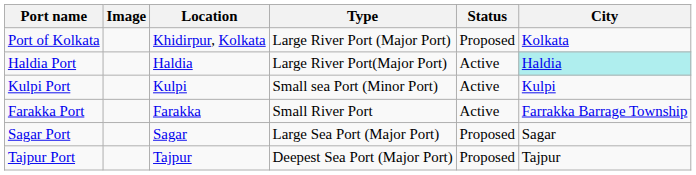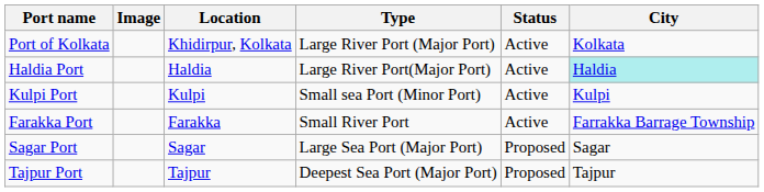Port of Kolkata | Status: Proposed -> Active
